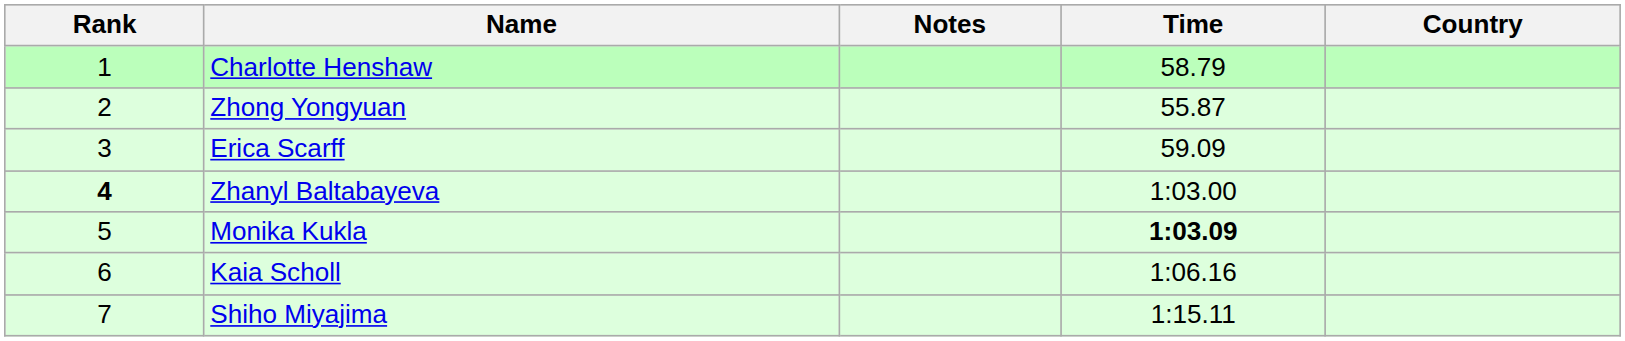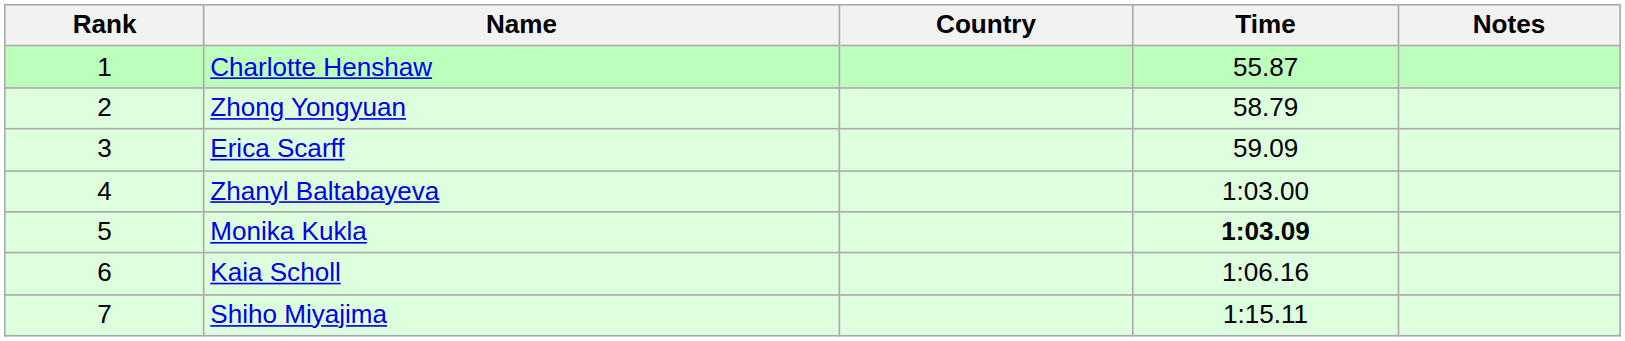columns swapped: Country <-> Notes
Charlotte Henshaw | Time: 58.79 -> 55.87
Zhong Yongyuan | Time: 55.87 -> 58.79
Zhanyl Baltabayeva | Rank: bold -> normal
